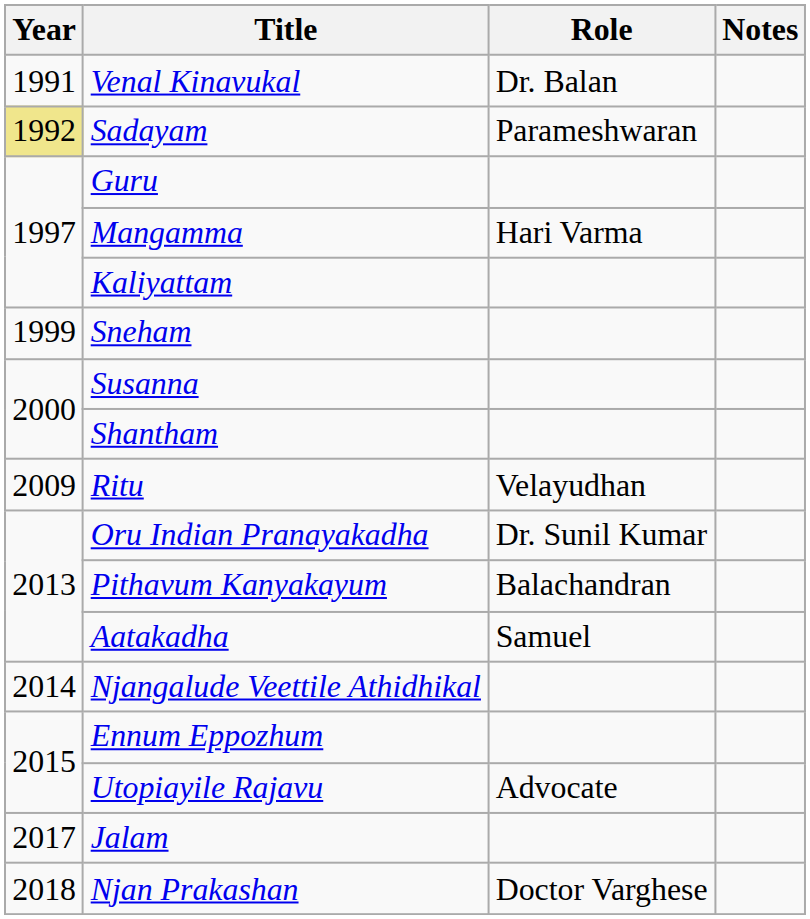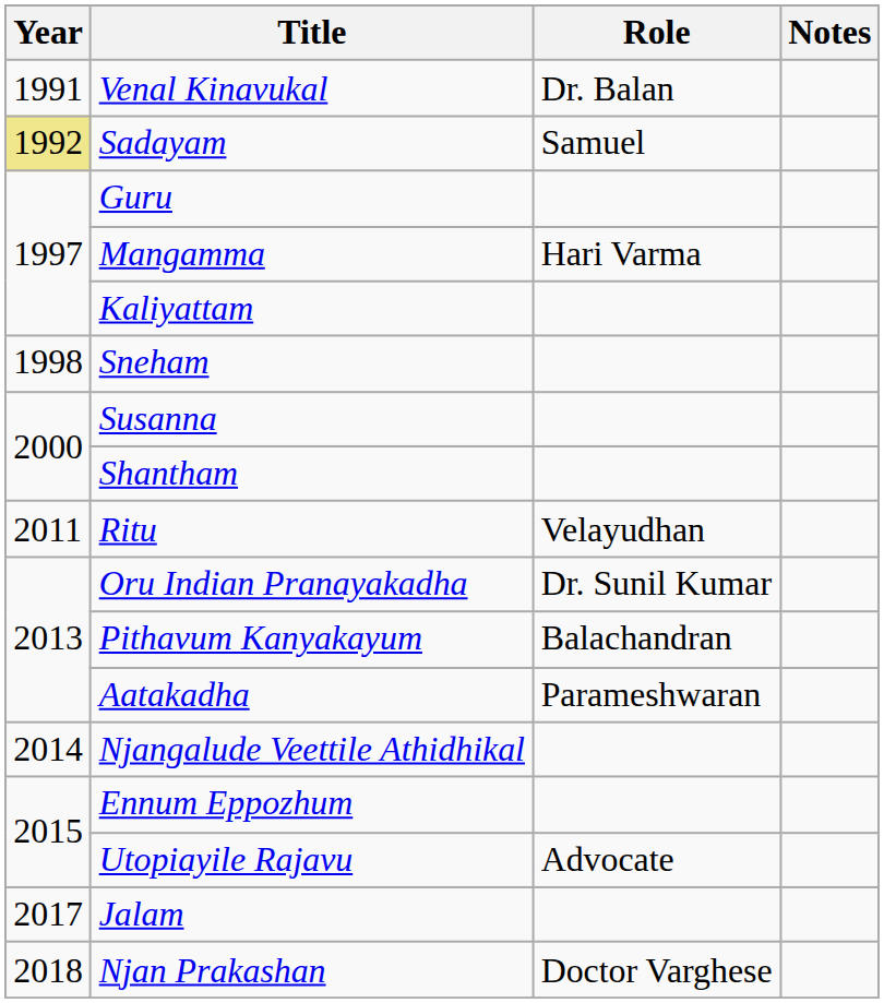Sadayam | Role: Parameshwaran -> Samuel
Sneham | Year: 1999 -> 1998
Ritu | Year: 2009 -> 2011
Aatakadha | Role: Samuel -> Parameshwaran
